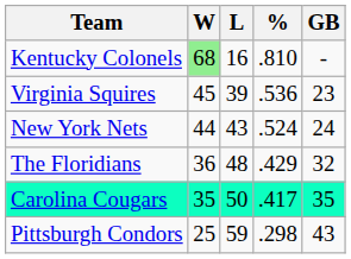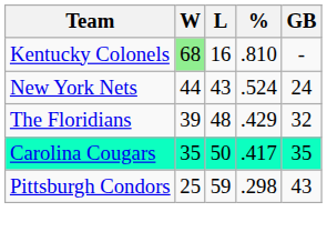- row: Virginia Squires | 45 | 39 | .536 | 23
The Floridians | W: 36 -> 39
